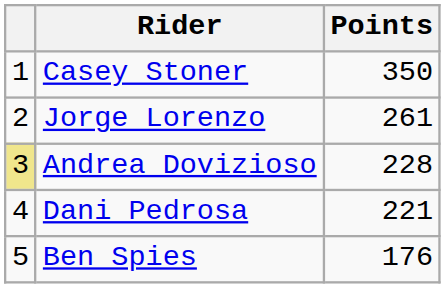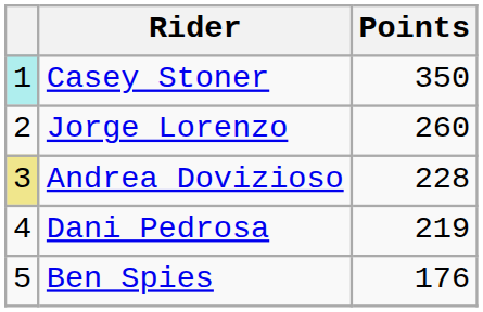Casey Stoner | column 1: no background -> paleturquoise background
Jorge Lorenzo | Points: 261 -> 260
Dani Pedrosa | Points: 221 -> 219
